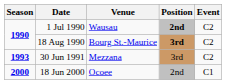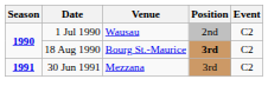1 Jul 1990 | Position: bold -> normal
30 Jun 1991 | Season: 1993 -> 1991
- row: 2000 | 18 Jun 2000 | Ocoee | 2nd | C1
